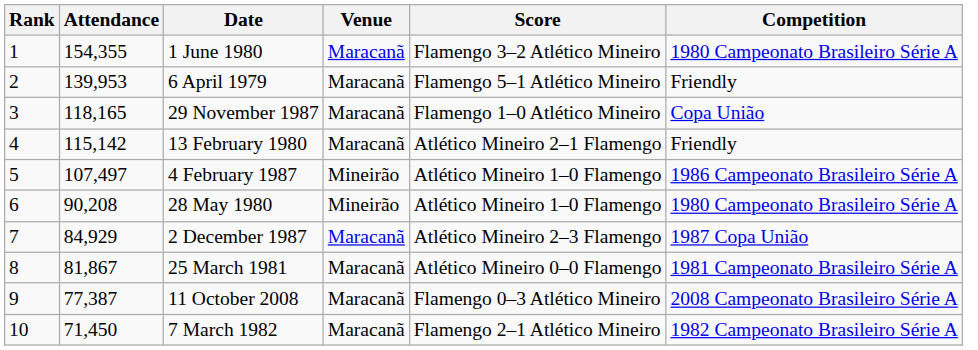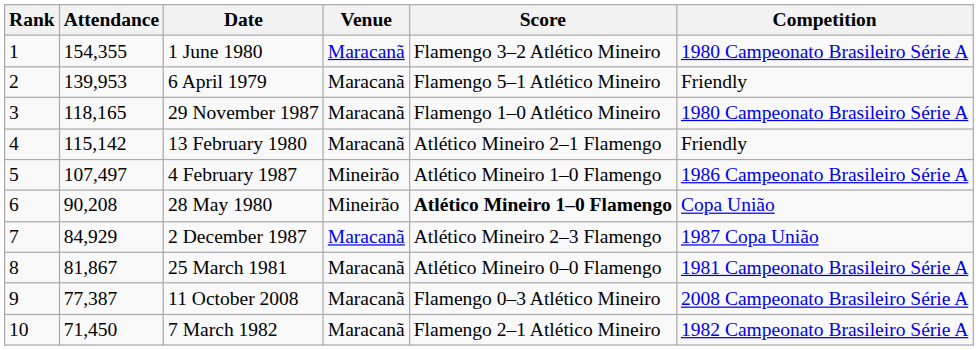29 November 1987 | Competition: Copa União -> 1980 Campeonato Brasileiro Série A
28 May 1980 | Score: normal -> bold
28 May 1980 | Competition: 1980 Campeonato Brasileiro Série A -> Copa União
